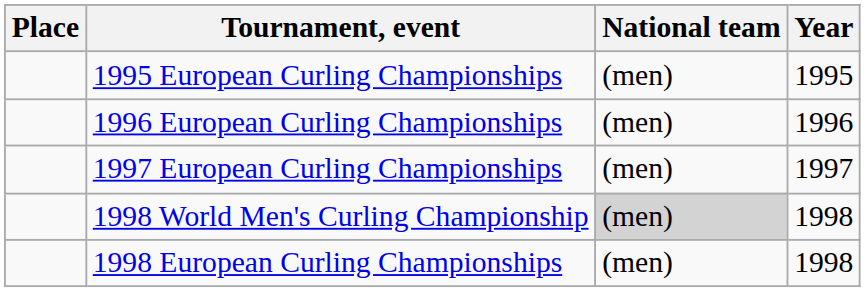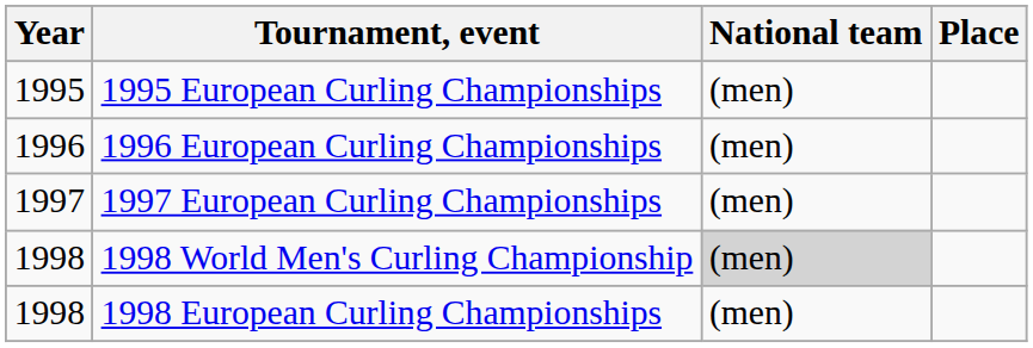columns swapped: Year <-> Place
